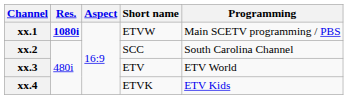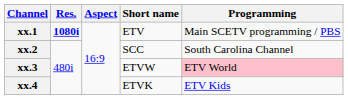xx.1 | Short name: ETVW -> ETV
xx.3 | Short name: ETV -> ETVW
xx.3 | Programming: no background -> pink background
